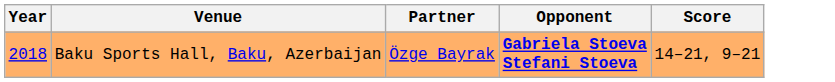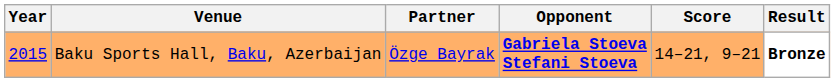+ column: Result | Bronze
Baku Sports Hall, Baku, Azerbaijan | Year: 2018 -> 2015
